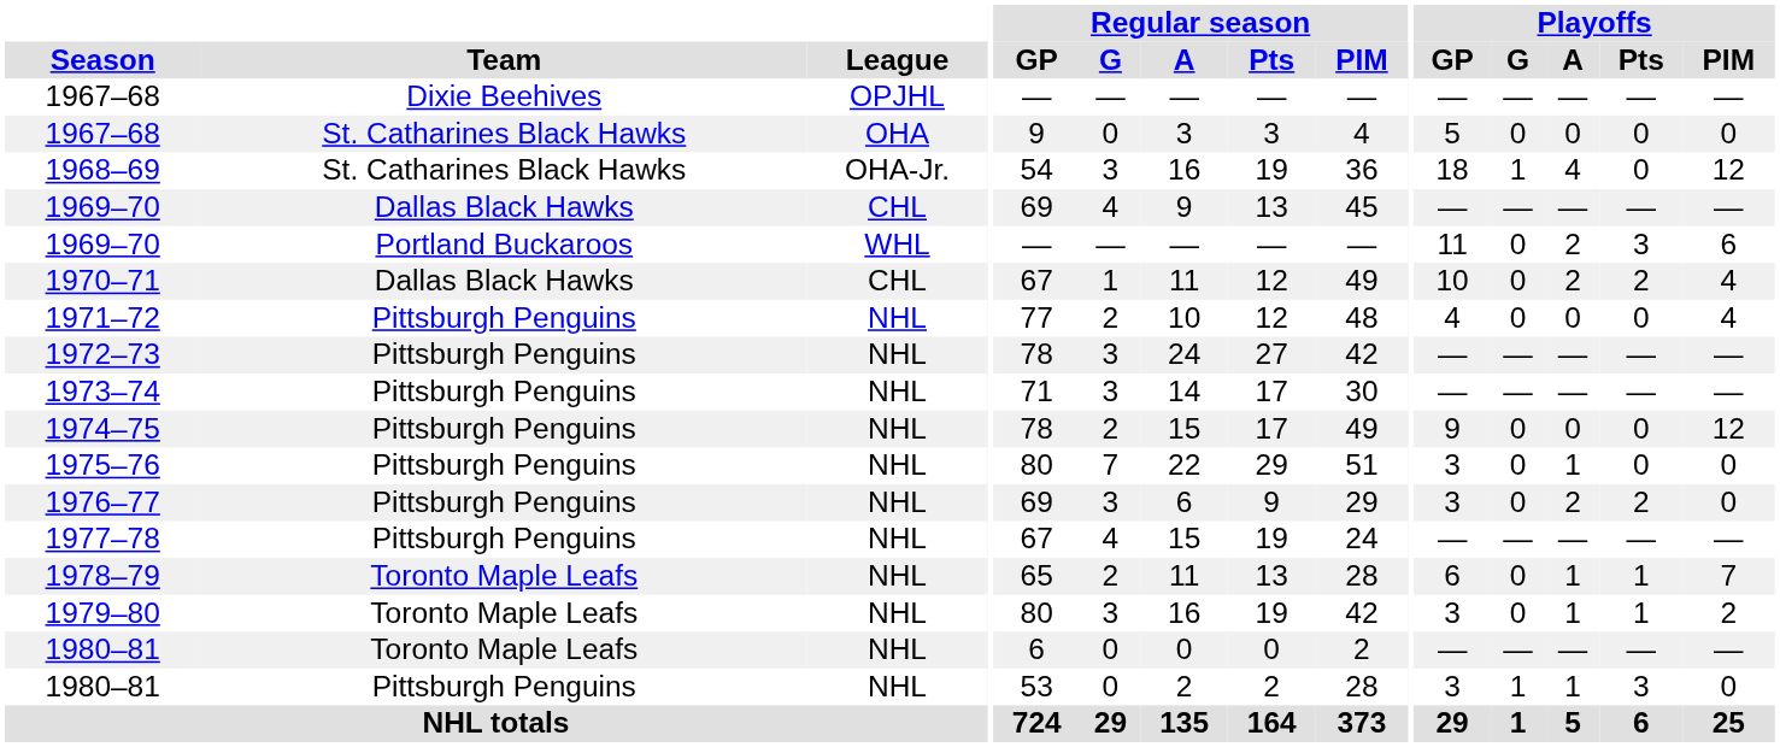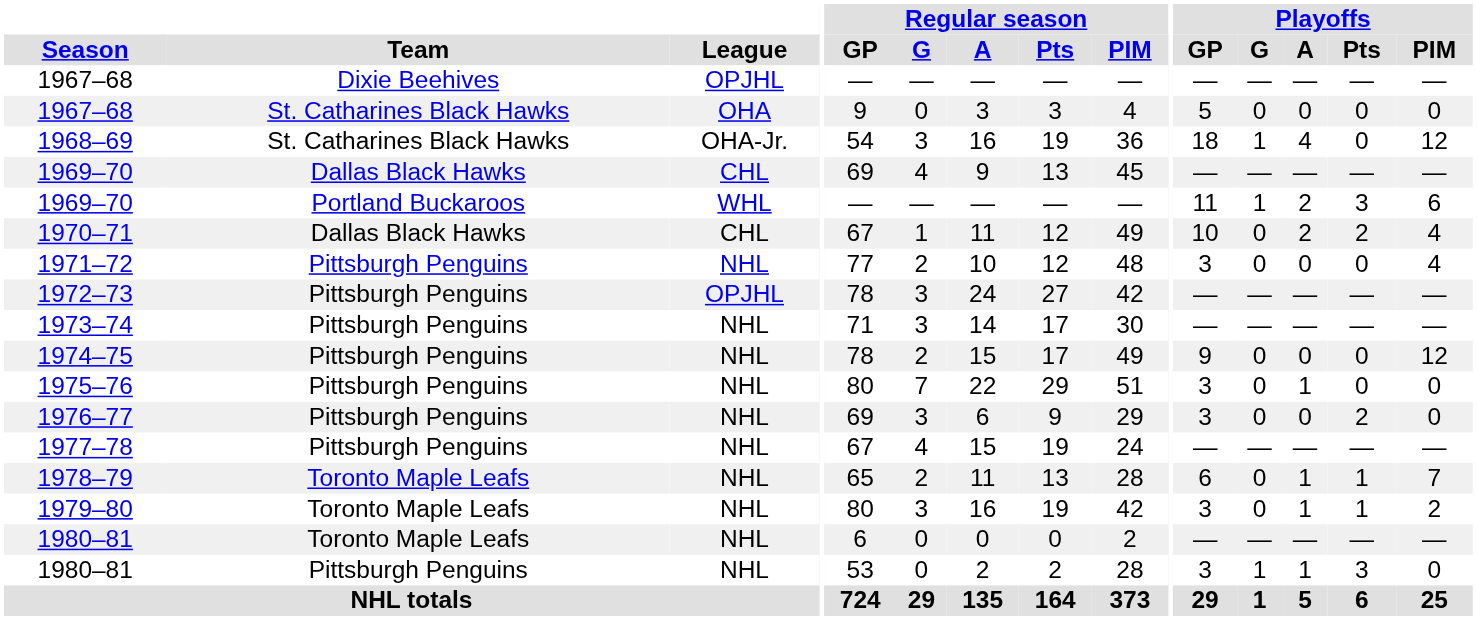1969–70 / Portland Buckaroos | Playoffs / G: 0 -> 1
1971–72 | Playoffs / GP: 4 -> 3
1972–73 | League: NHL -> OPJHL
1976–77 | Playoffs / A: 2 -> 0
